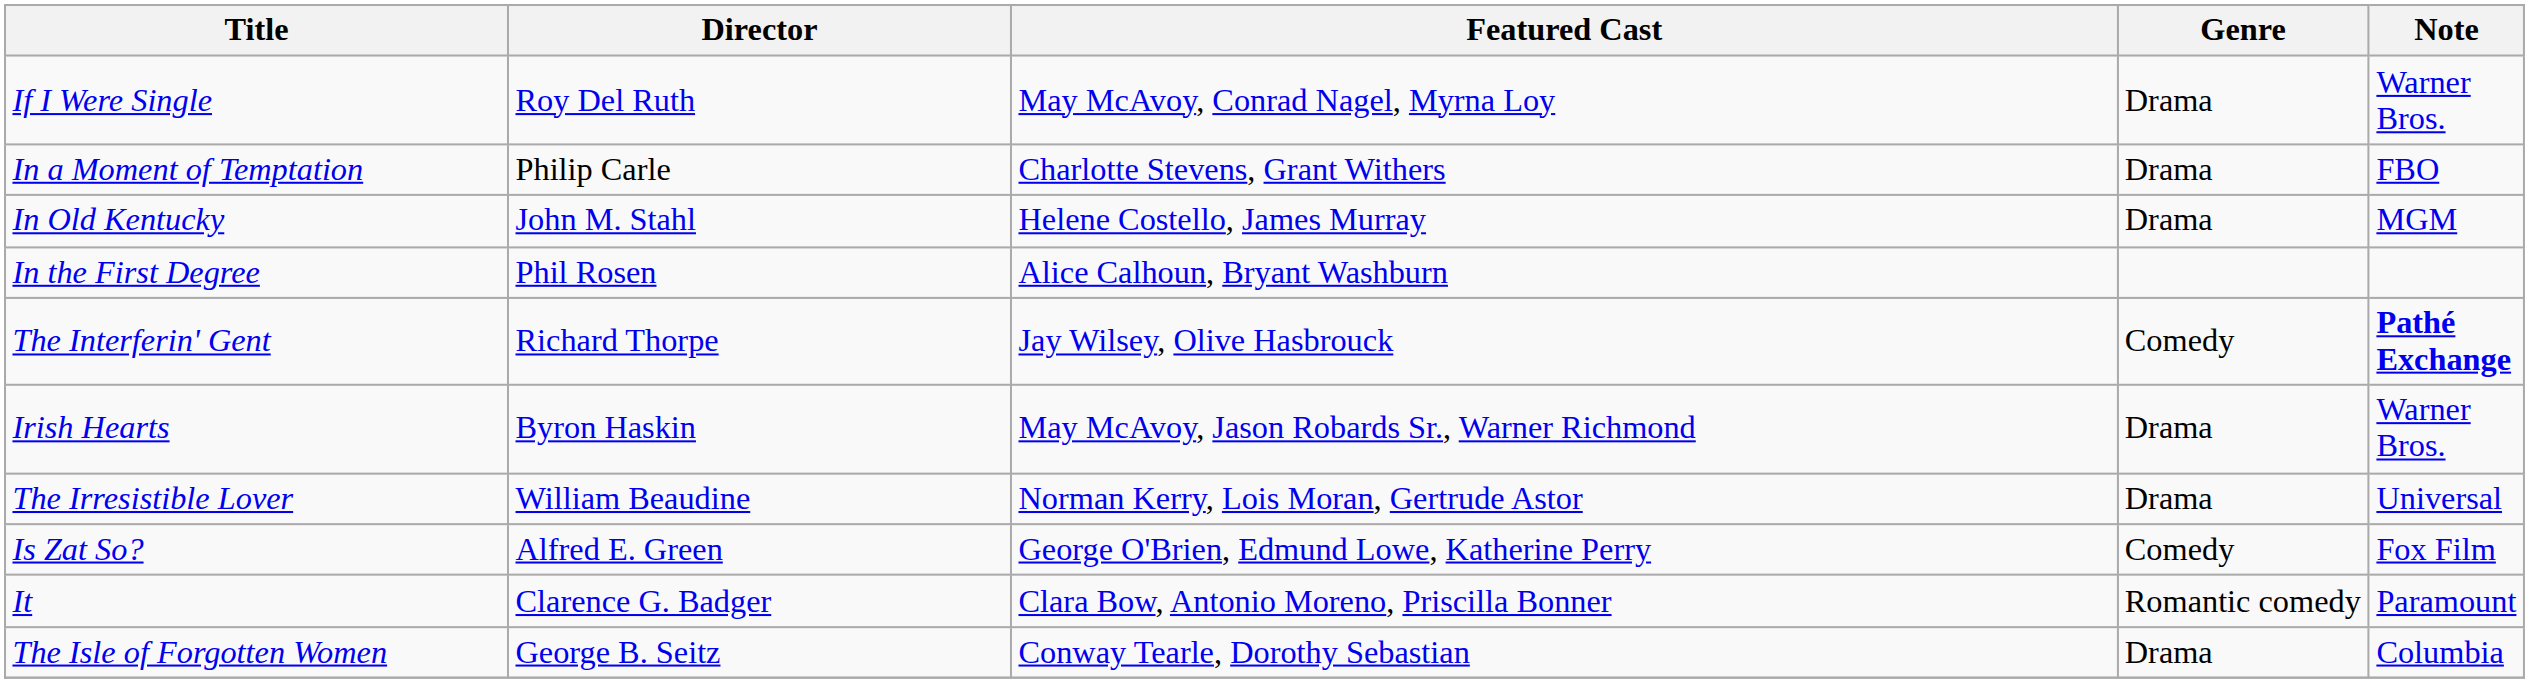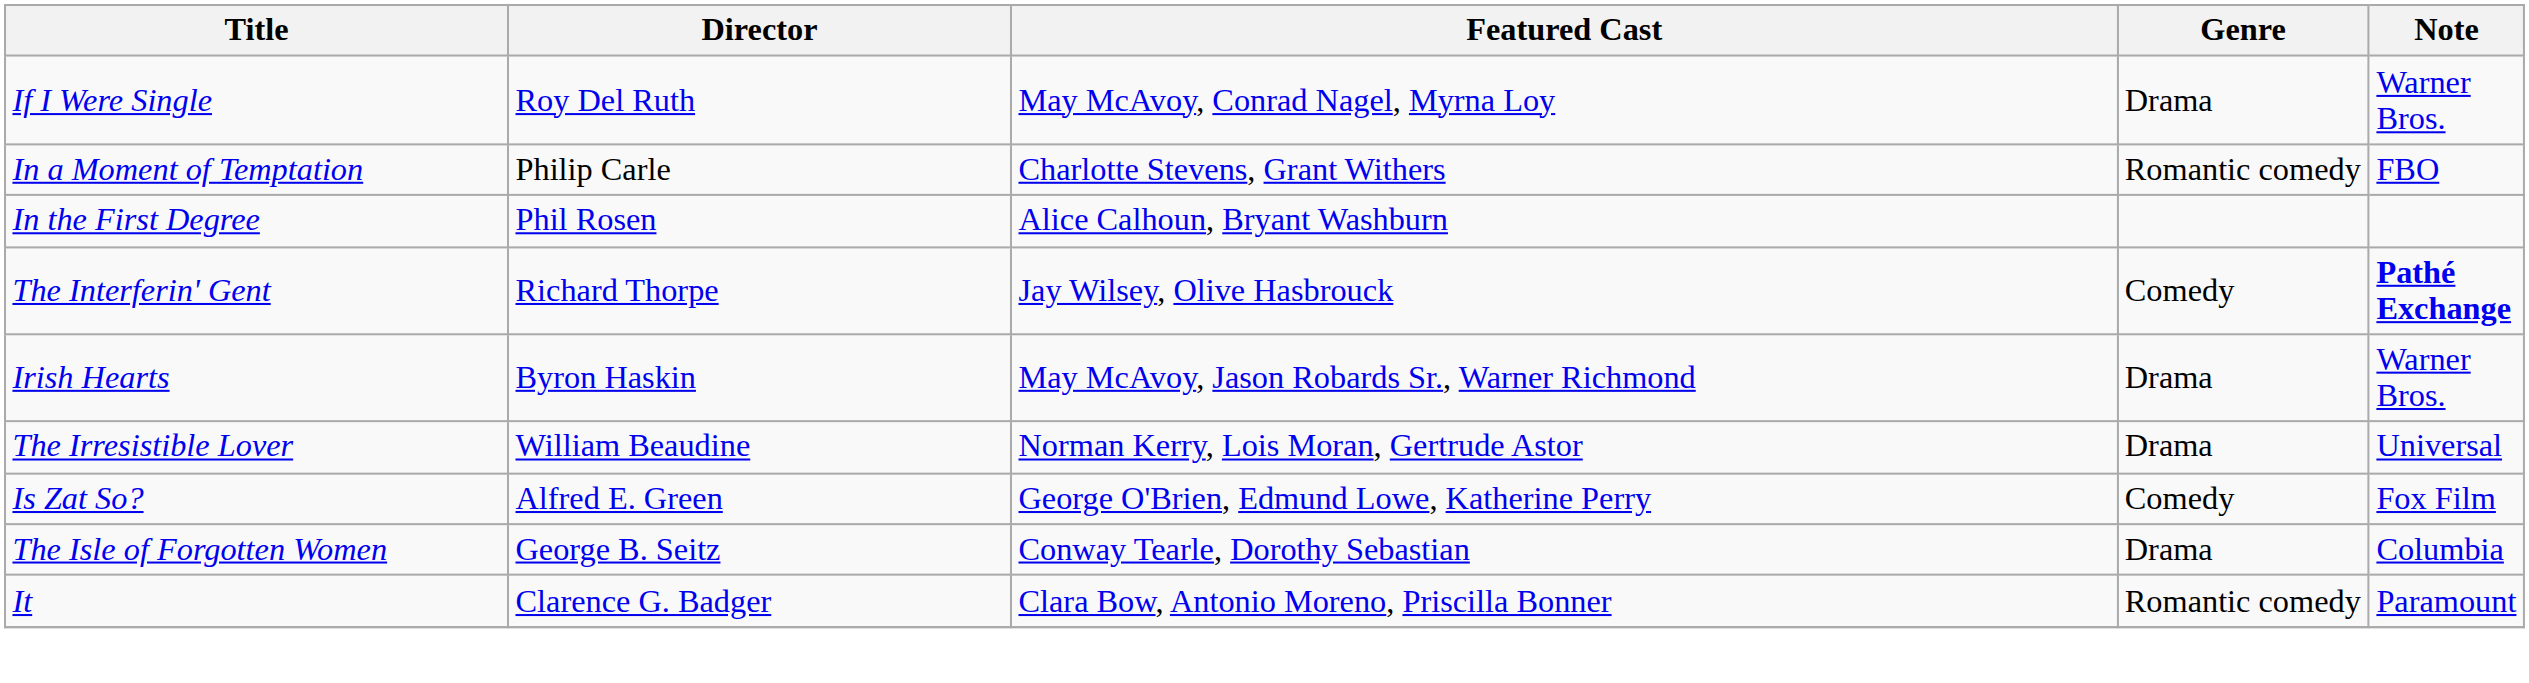In a Moment of Temptation | Genre: Drama -> Romantic comedy
- row: In Old Kentucky | John M. Stahl | Helene Costello, James Murray | Drama | MGM
rows swapped: The Isle of Forgotten Women <-> It
